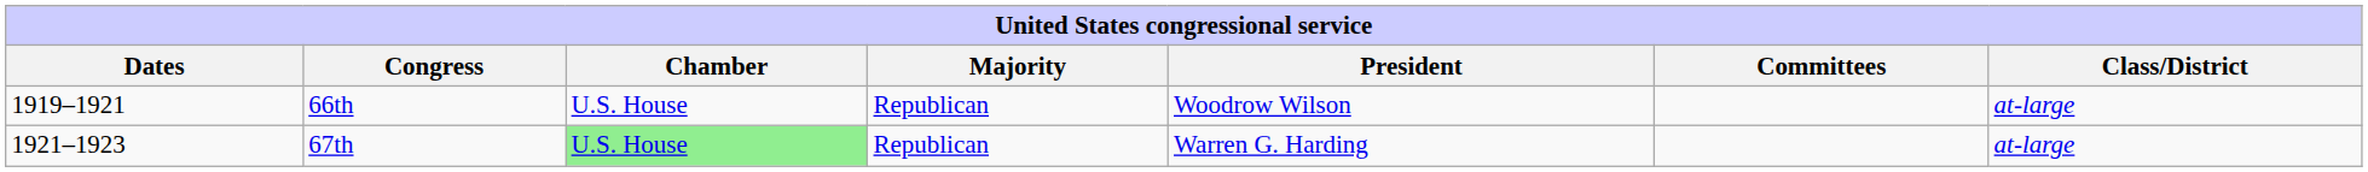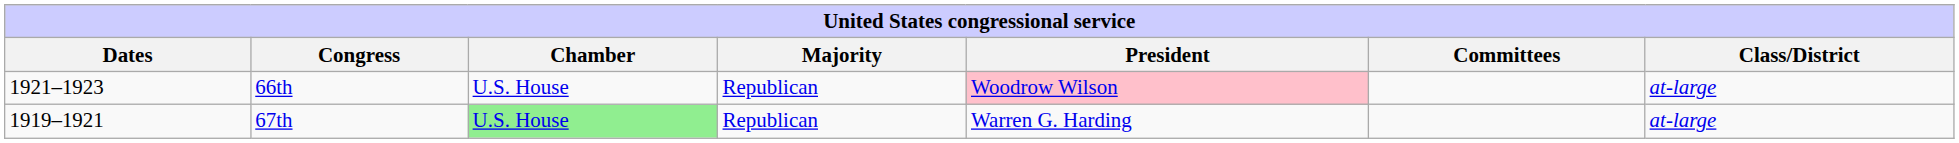66th | Dates: 1919–1921 -> 1921–1923
66th | President: no background -> pink background
67th | Dates: 1921–1923 -> 1919–1921
